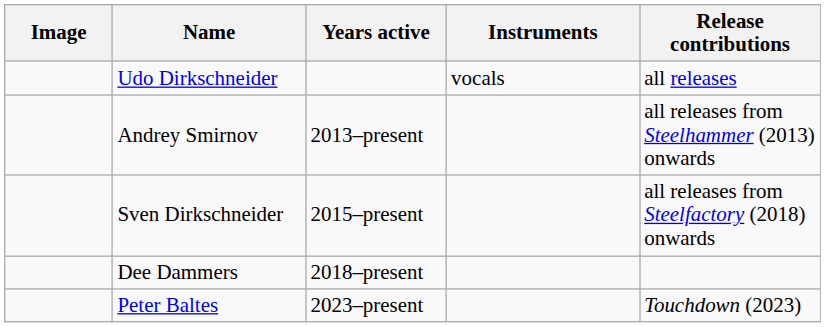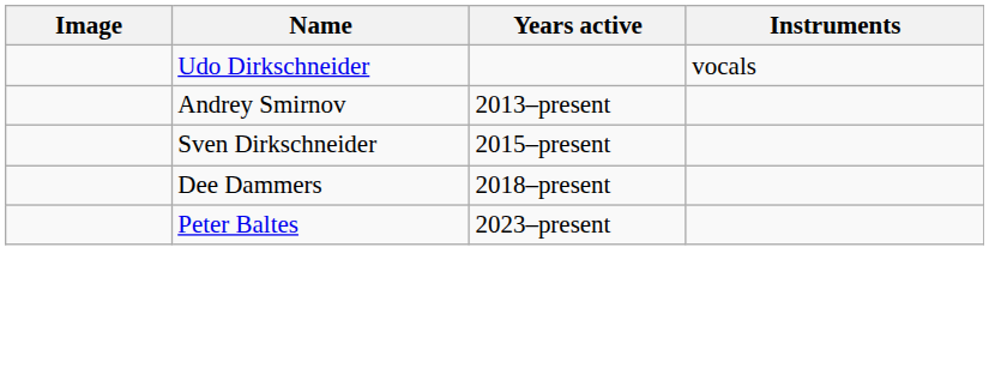- column: Release contributions | all releases | all releases from Steelhammer (2013) onwards | all releases from Steelfactory (2018) onwards | Touchdown (2023)
